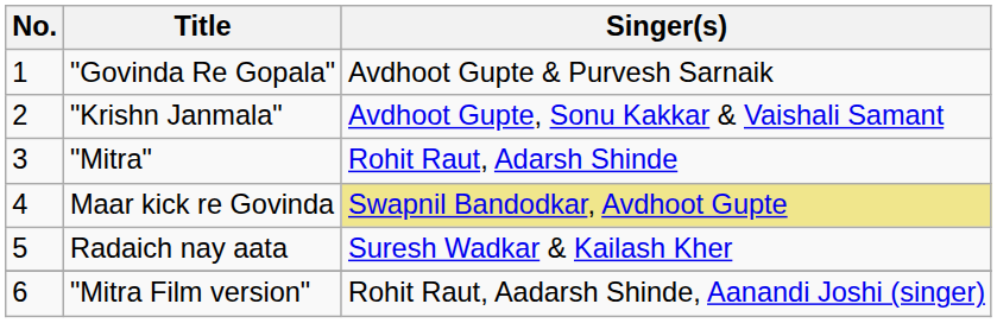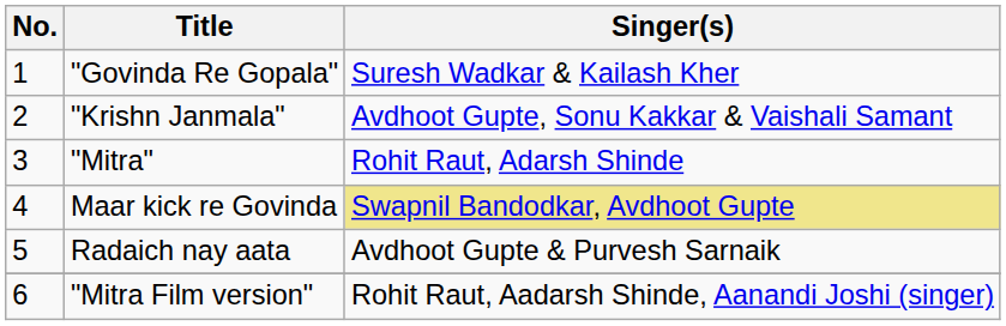"Govinda Re Gopala" | Singer(s): Avdhoot Gupte & Purvesh Sarnaik -> Suresh Wadkar & Kailash Kher
Radaich nay aata | Singer(s): Suresh Wadkar & Kailash Kher -> Avdhoot Gupte & Purvesh Sarnaik
